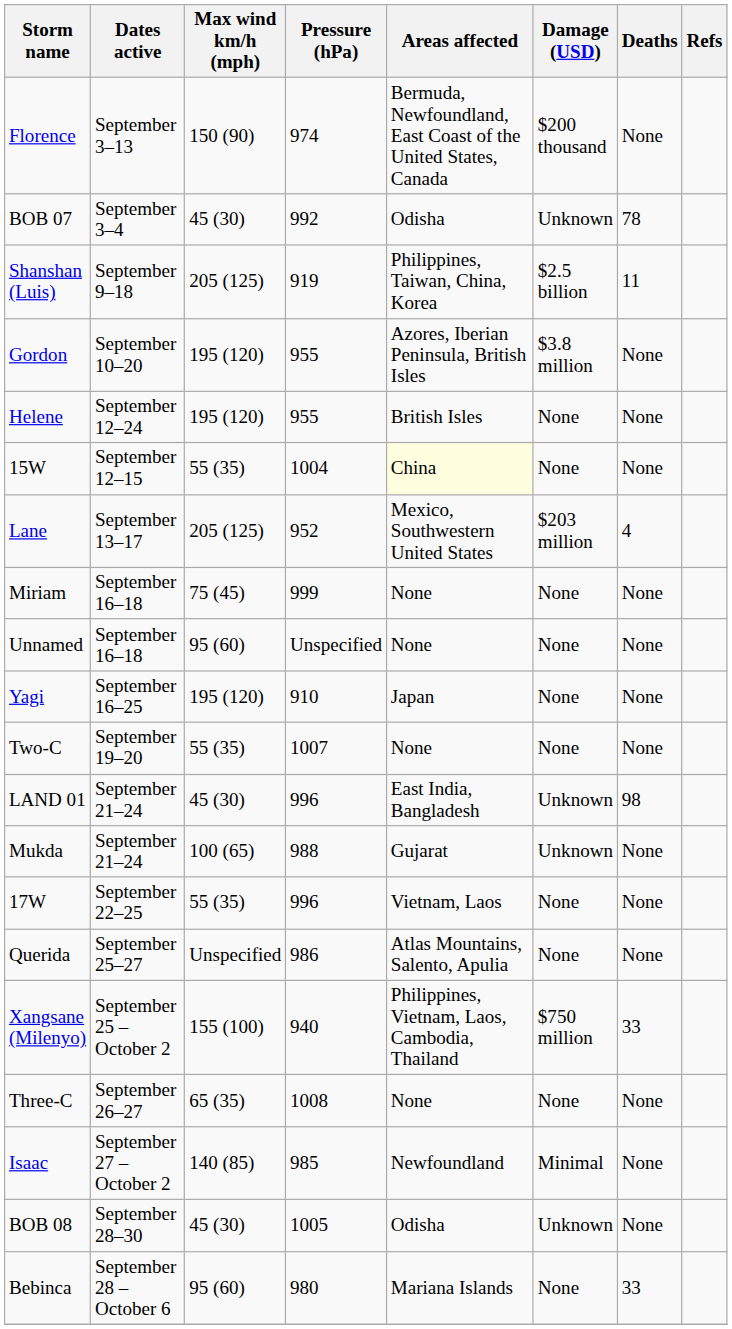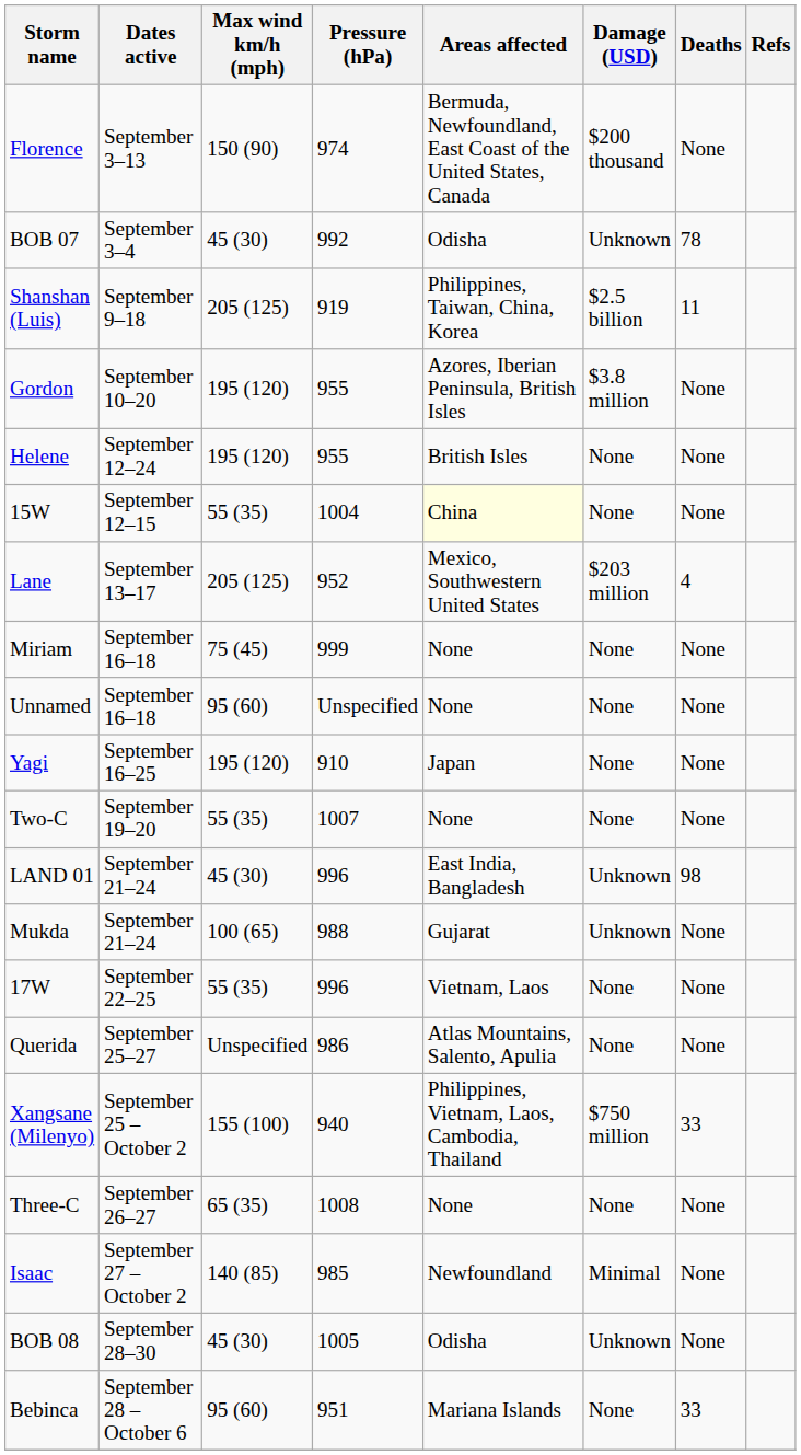Bebinca | Pressure (hPa): 980 -> 951
